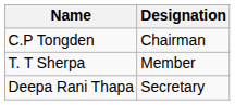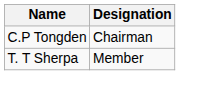- row: Deepa Rani Thapa | Secretary
